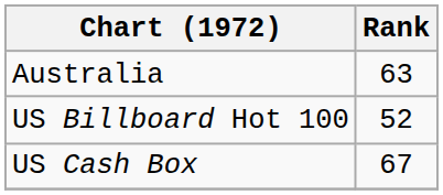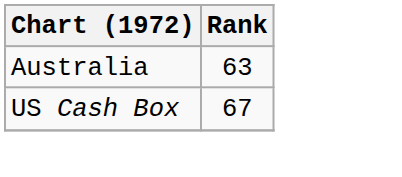- row: US Billboard Hot 100 | 52
